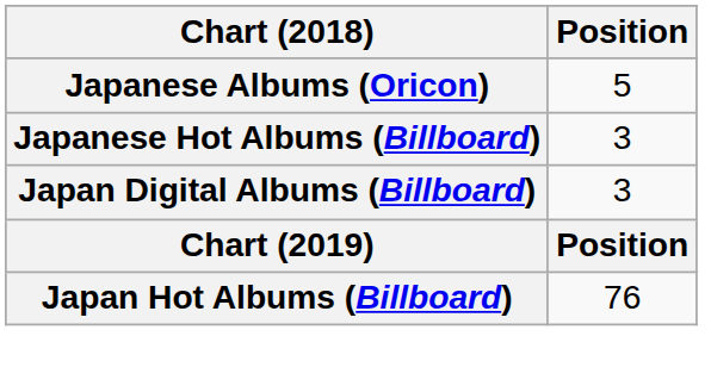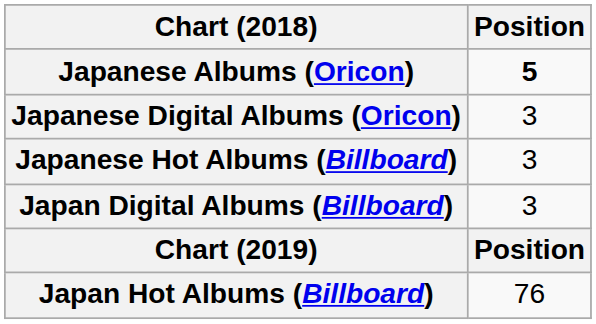Japanese Albums (Oricon) | Position: normal -> bold
+ row: Japanese Digital Albums (Oricon) | 3
